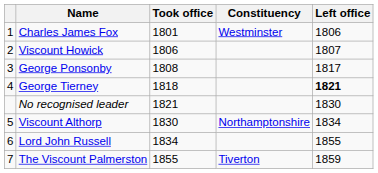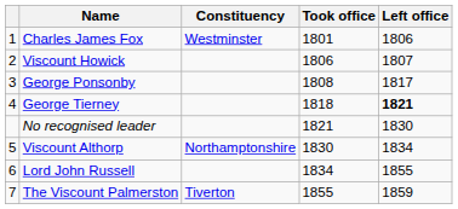columns swapped: Constituency <-> Took office
